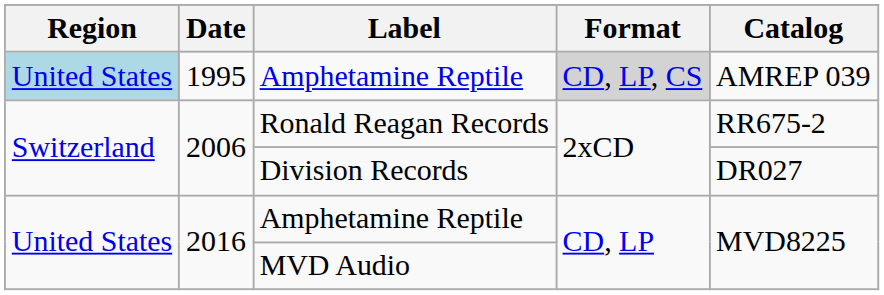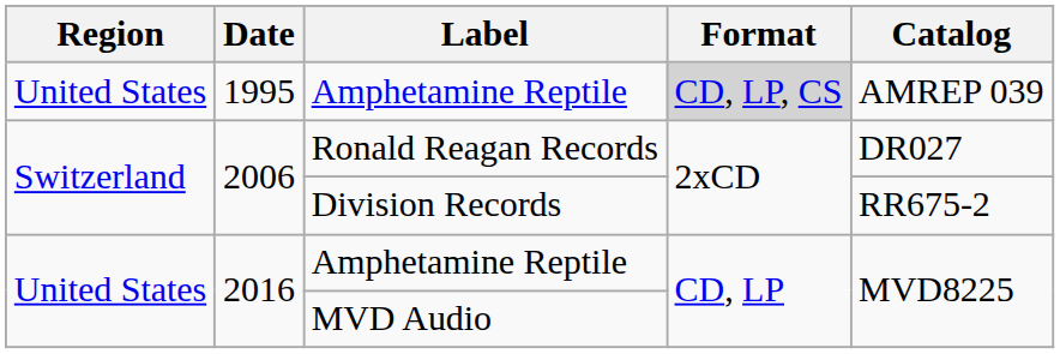1995 / Amphetamine Reptile | Region: lightblue background -> no background
Ronald Reagan Records | Catalog: RR675-2 -> DR027
Division Records | Catalog: DR027 -> RR675-2
